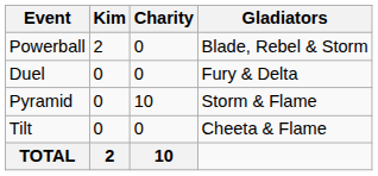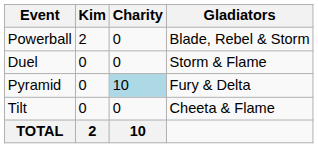Duel | Gladiators: Fury & Delta -> Storm & Flame
Pyramid | Charity: no background -> lightblue background
Pyramid | Gladiators: Storm & Flame -> Fury & Delta
